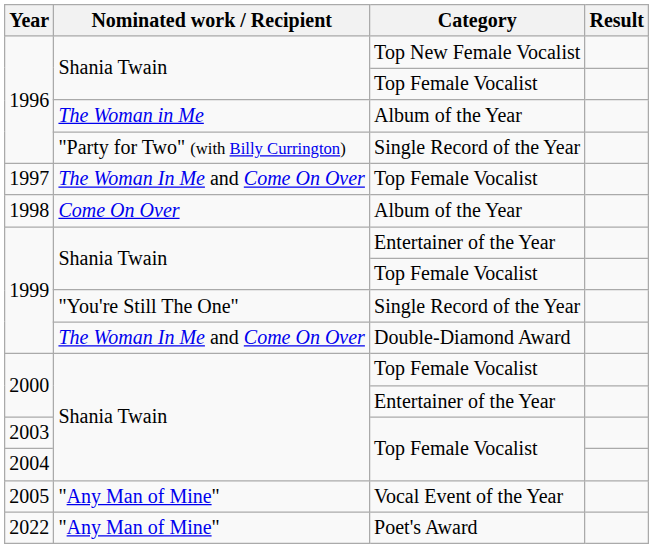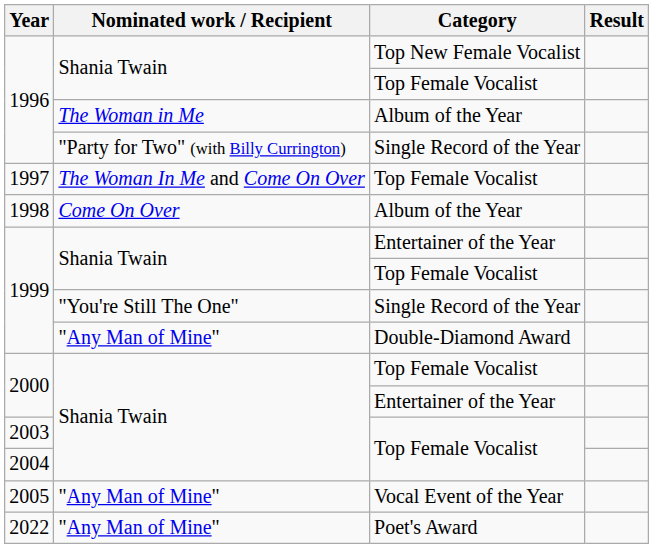1999 / Double-Diamond Award | Nominated work / Recipient: The Woman In Me and Come On Over -> "Any Man of Mine"
